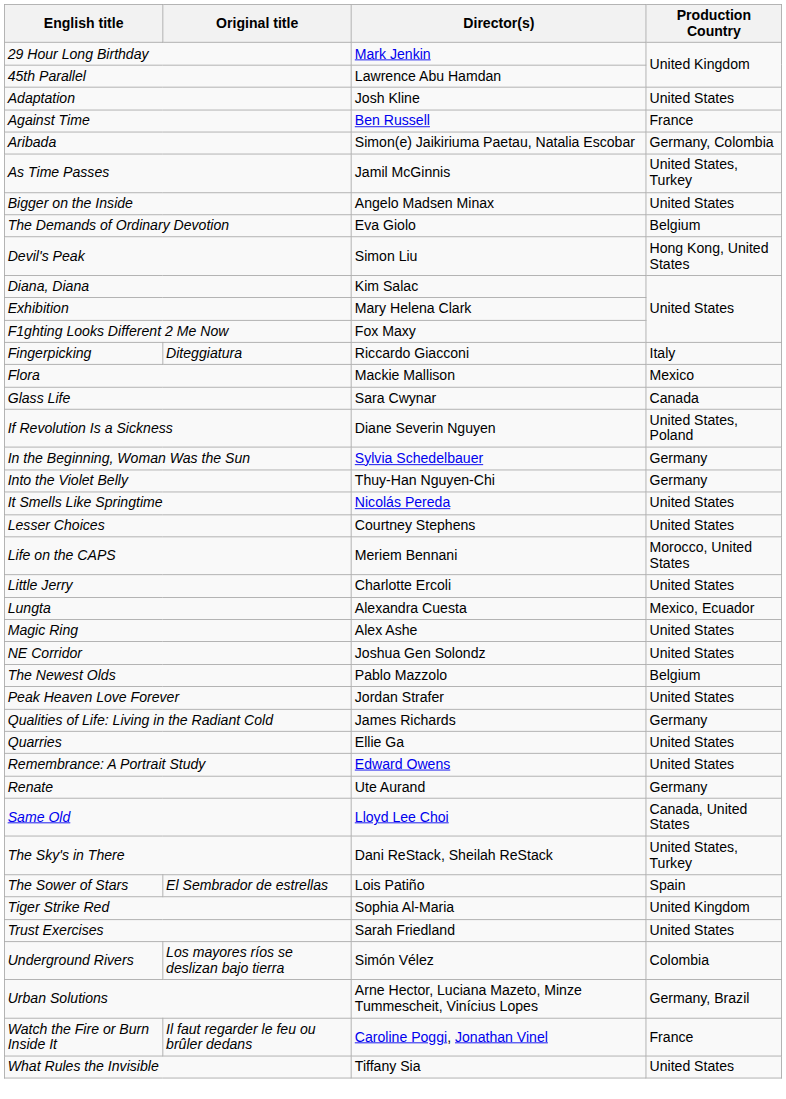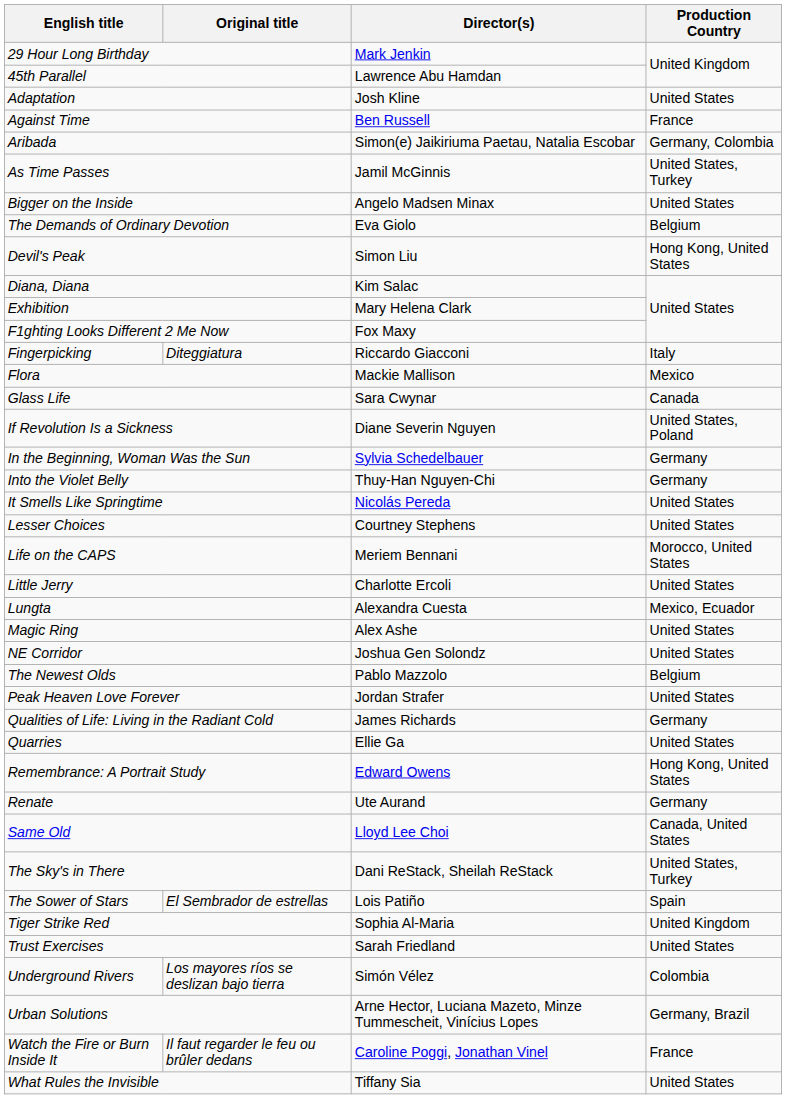Remembrance: A Portrait Study | Production Country: United States -> Hong Kong, United States
